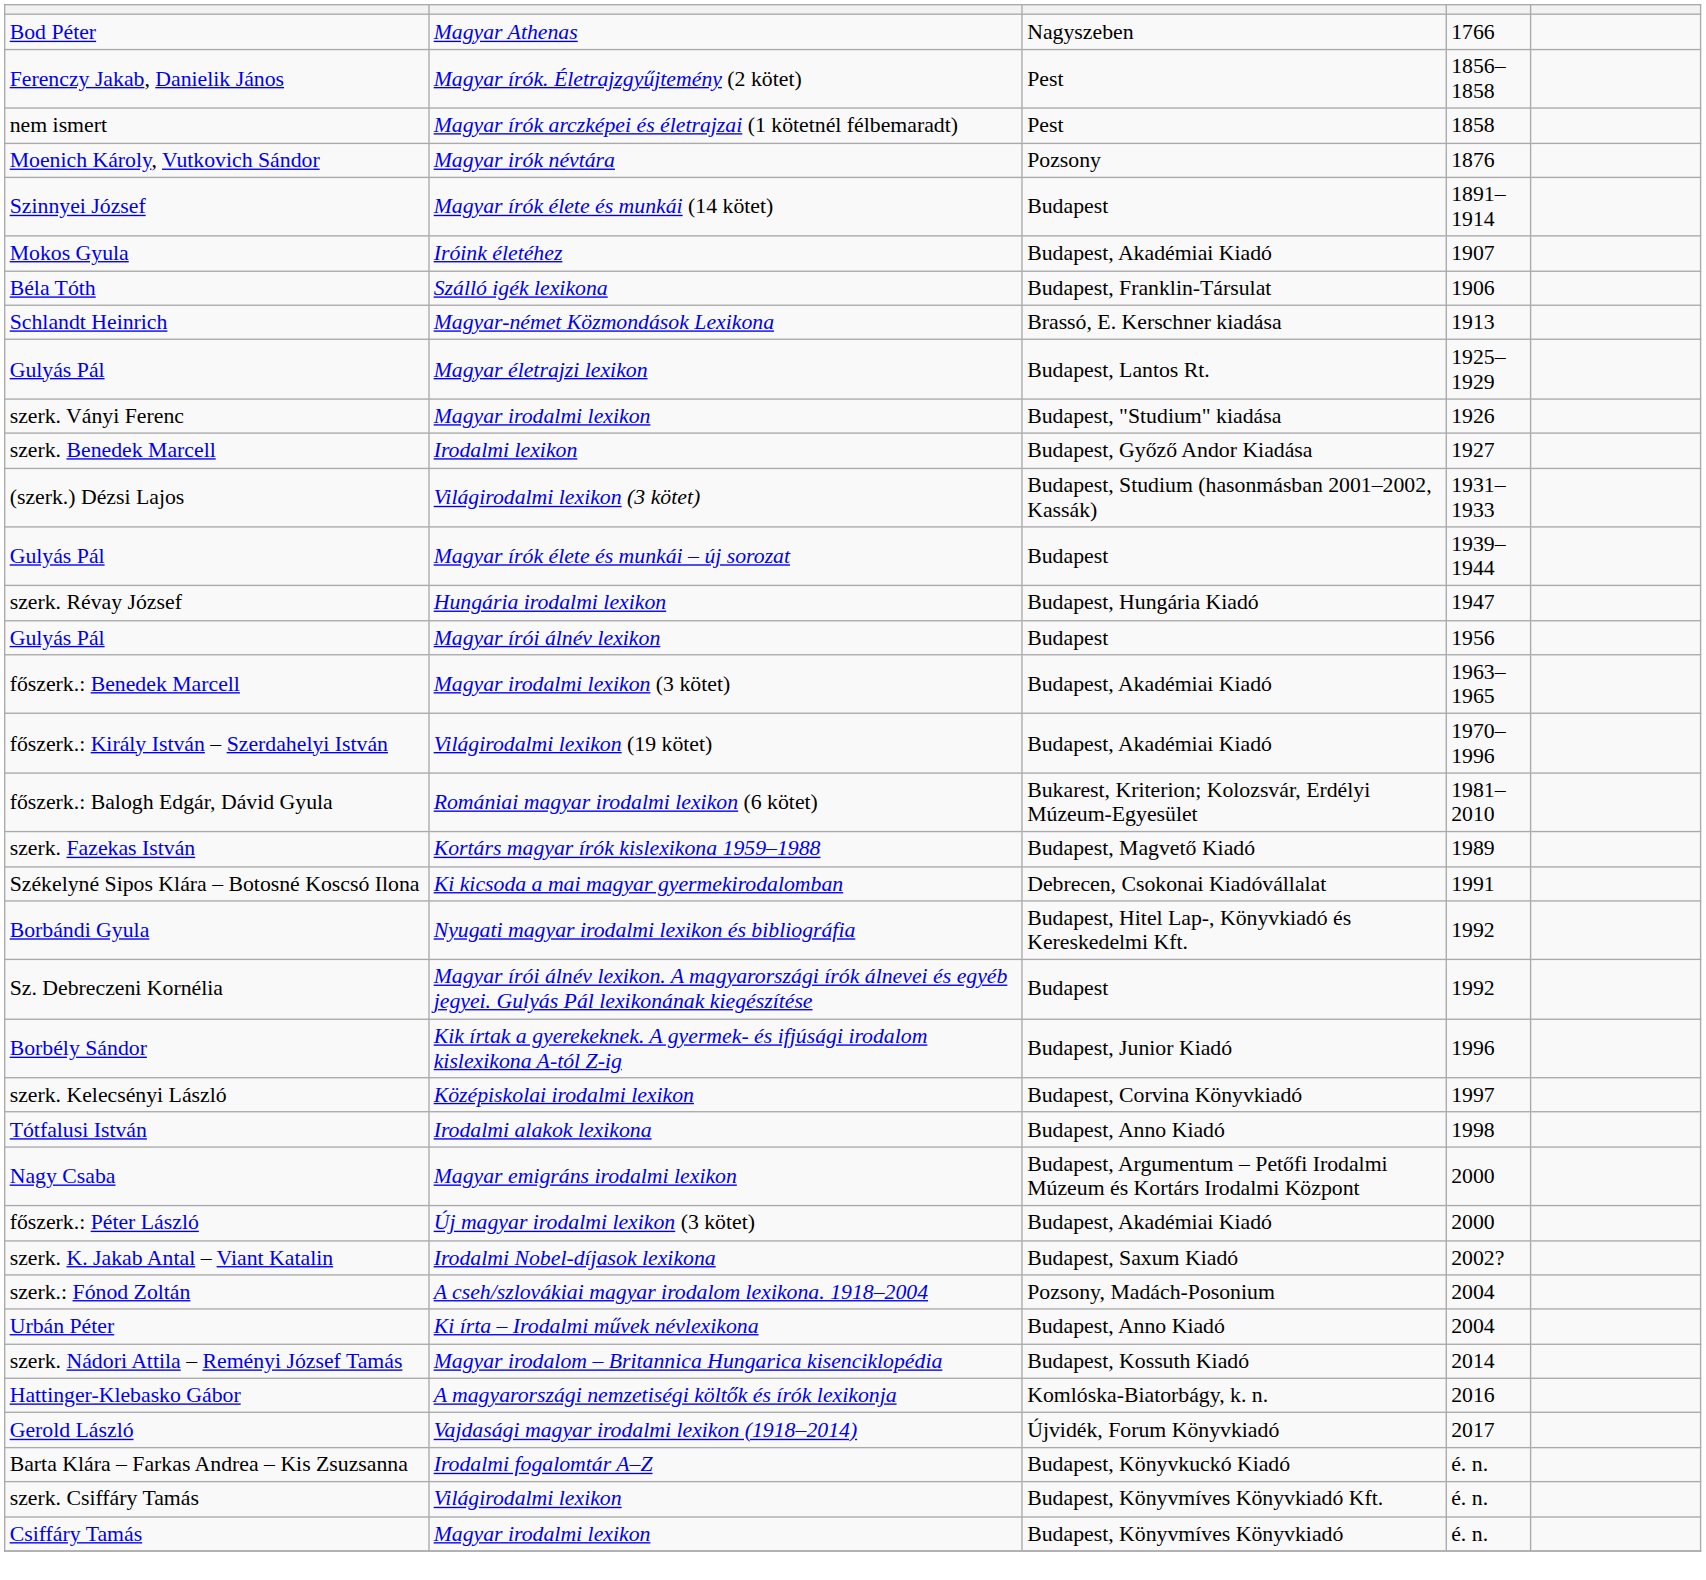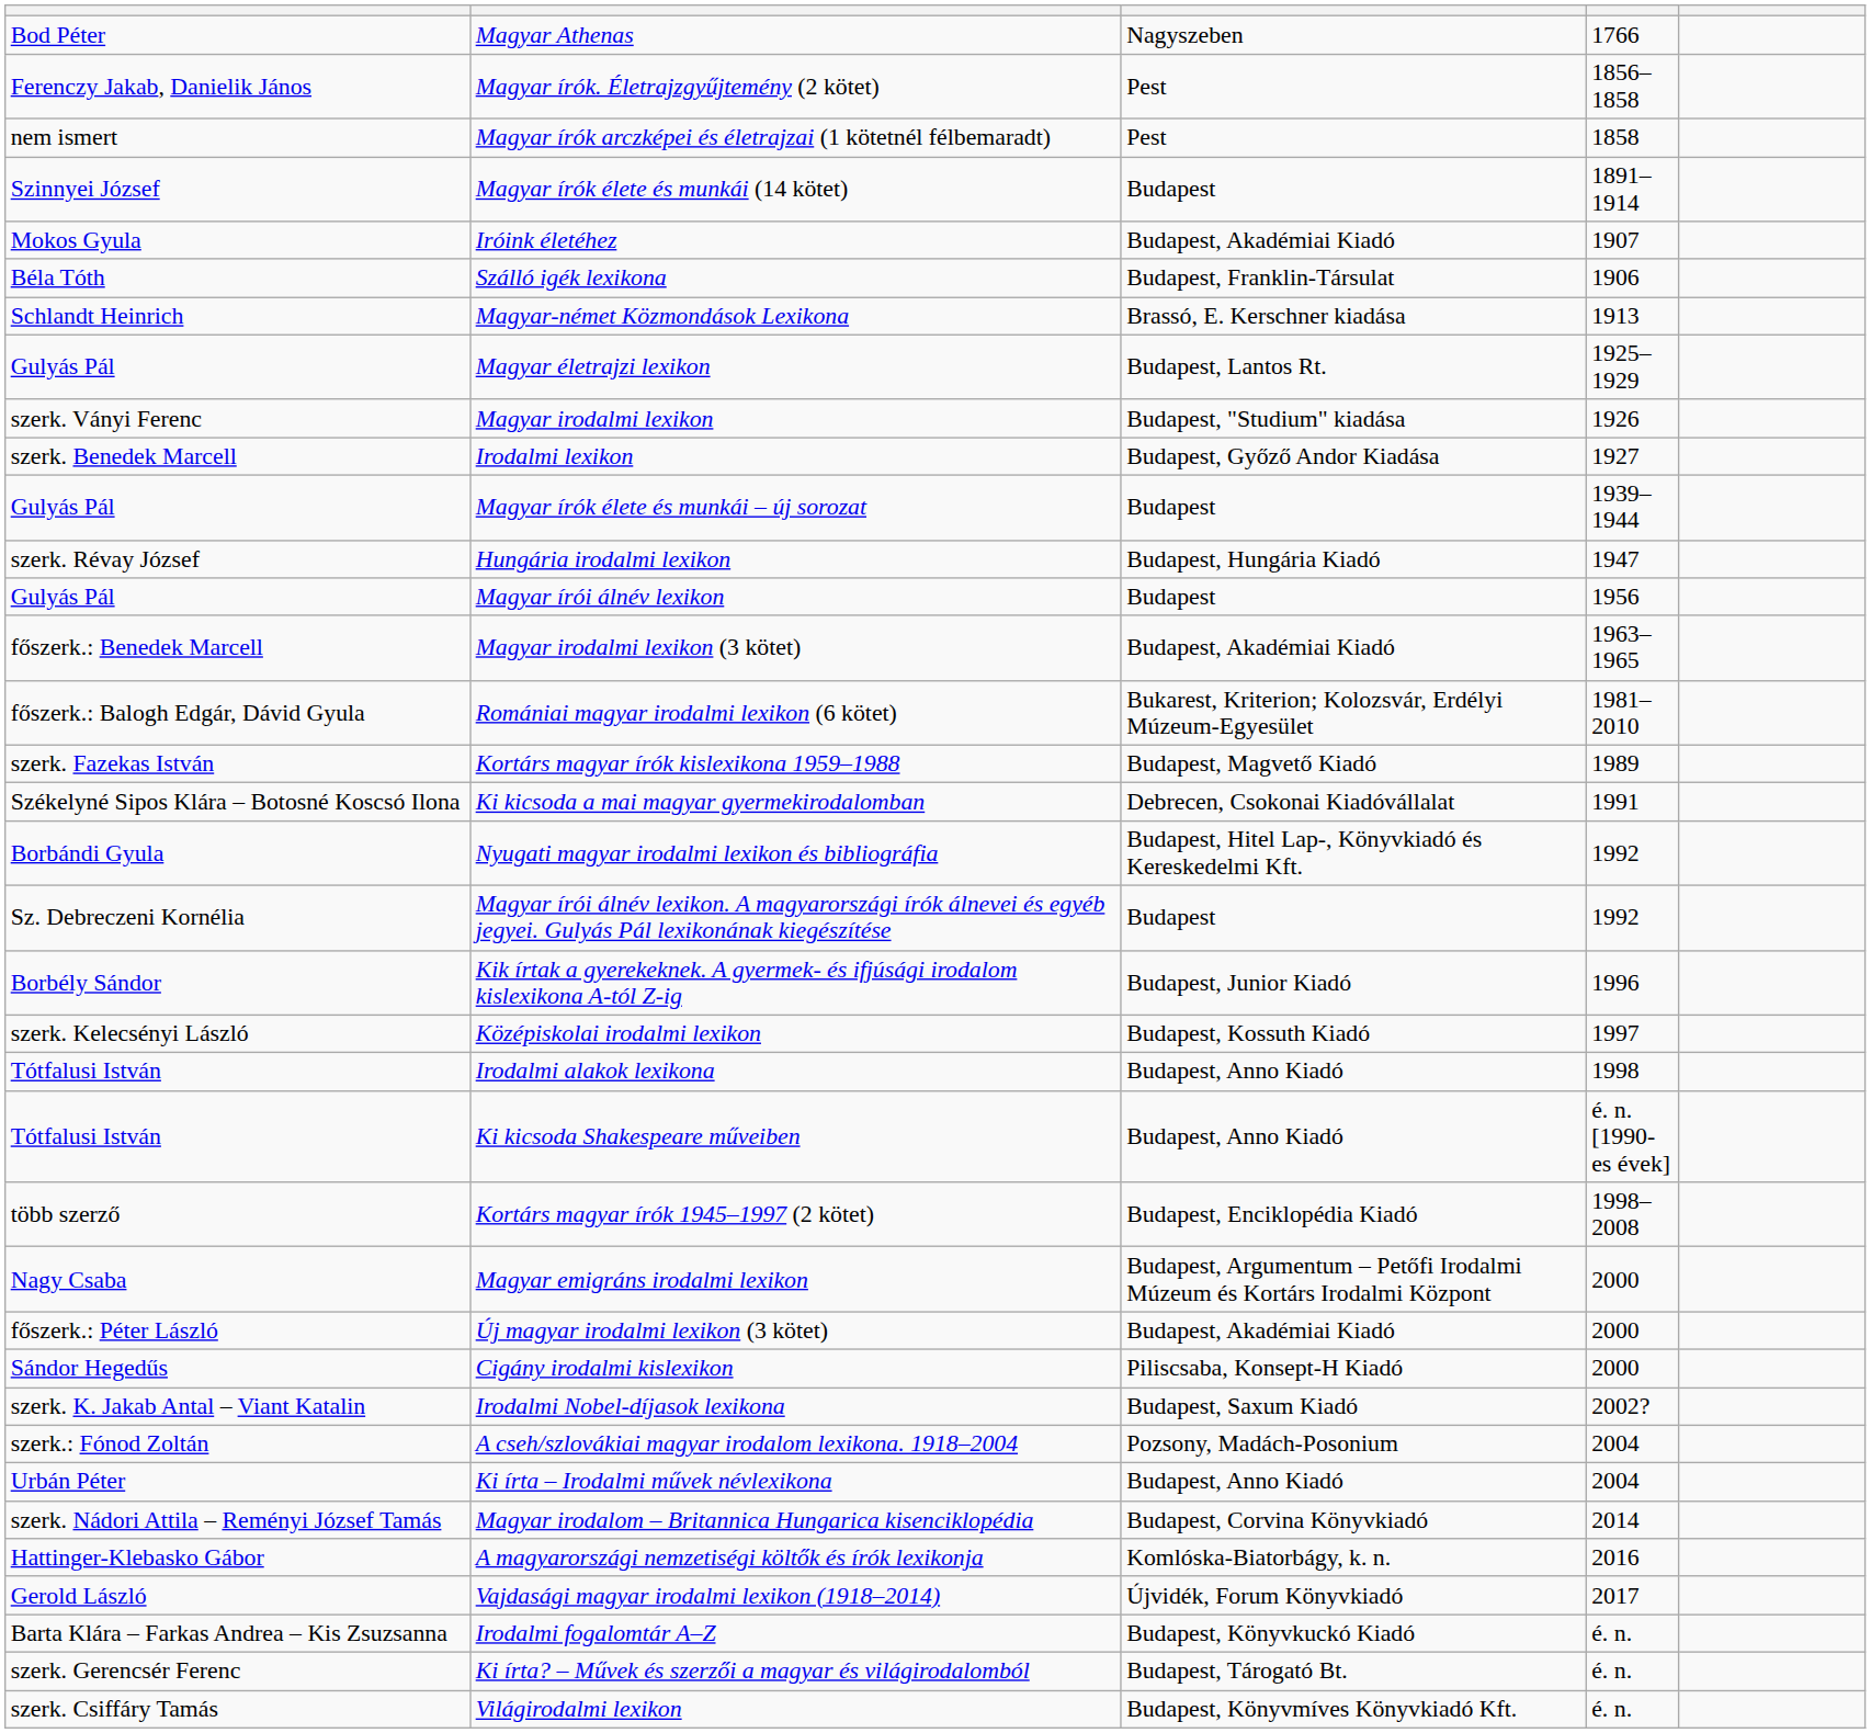- row: Moenich Károly, Vutkovich Sándor | Magyar irók névtára | Pozsony | 1876
- row: (szerk.) Dézsi Lajos | Világirodalmi lexikon (3 kötet) | Budapest, Studium (hasonmásban 2001–2002, Kassák) | 1931–1933
- row: főszerk.: Király István – Szerdahelyi István | Világirodalmi lexikon (19 kötet) | Budapest, Akadémiai Kiadó | 1970–1996
Középiskolai irodalmi lexikon | column 3: Budapest, Corvina Könyvkiadó -> Budapest, Kossuth Kiadó
+ row: Tótfalusi István | Ki kicsoda Shakespeare műveiben | Budapest, Anno Kiadó | é. n. [1990-es évek]
+ row: több szerző | Kortárs magyar írók 1945–1997 (2 kötet) | Budapest, Enciklopédia Kiadó | 1998–2008
+ row: Sándor Hegedűs | Cigány irodalmi kislexikon | Piliscsaba, Konsept-H Kiadó | 2000
Magyar irodalom – Britannica Hungarica kisenciklopédia | column 3: Budapest, Kossuth Kiadó -> Budapest, Corvina Könyvkiadó
+ row: szerk. Gerencsér Ferenc | Ki írta? – Művek és szerzői a magyar és világirodalomból | Budapest, Tárogató Bt. | é. n.
- row: Csiffáry Tamás | Magyar irodalmi lexikon | Budapest, Könyvmíves Könyvkiadó | é. n.
